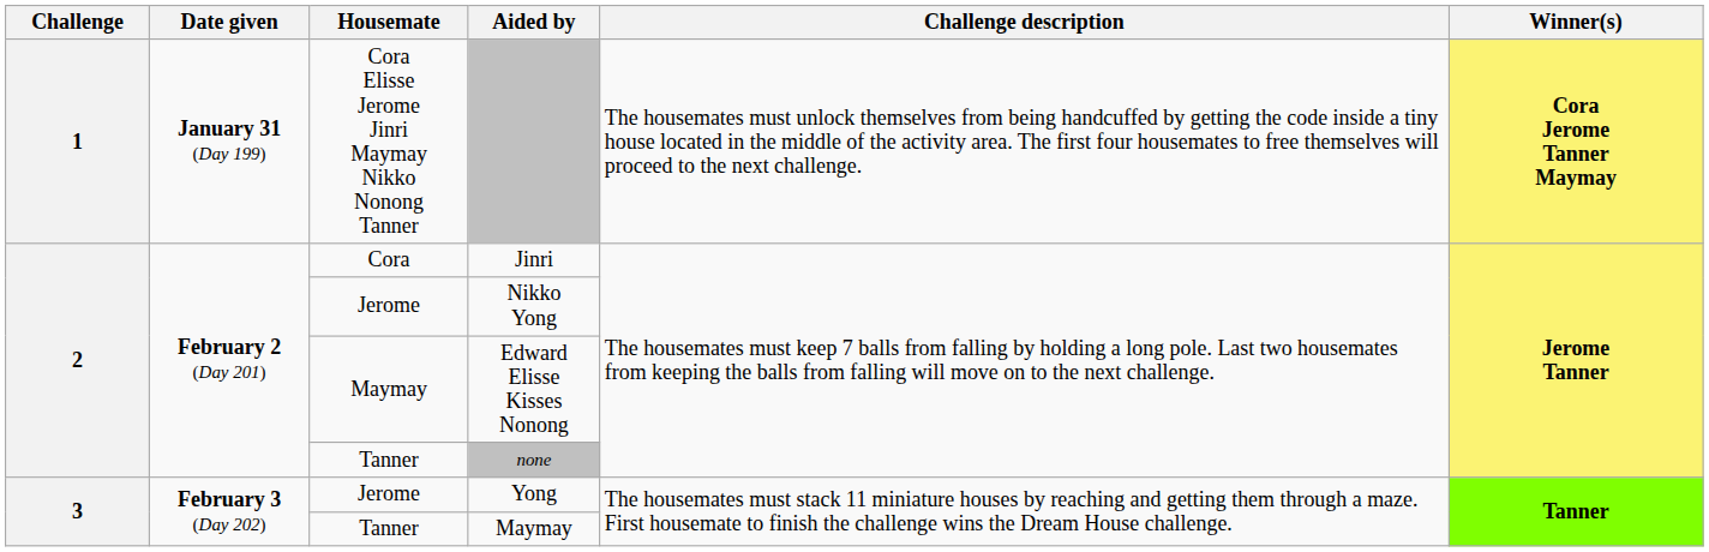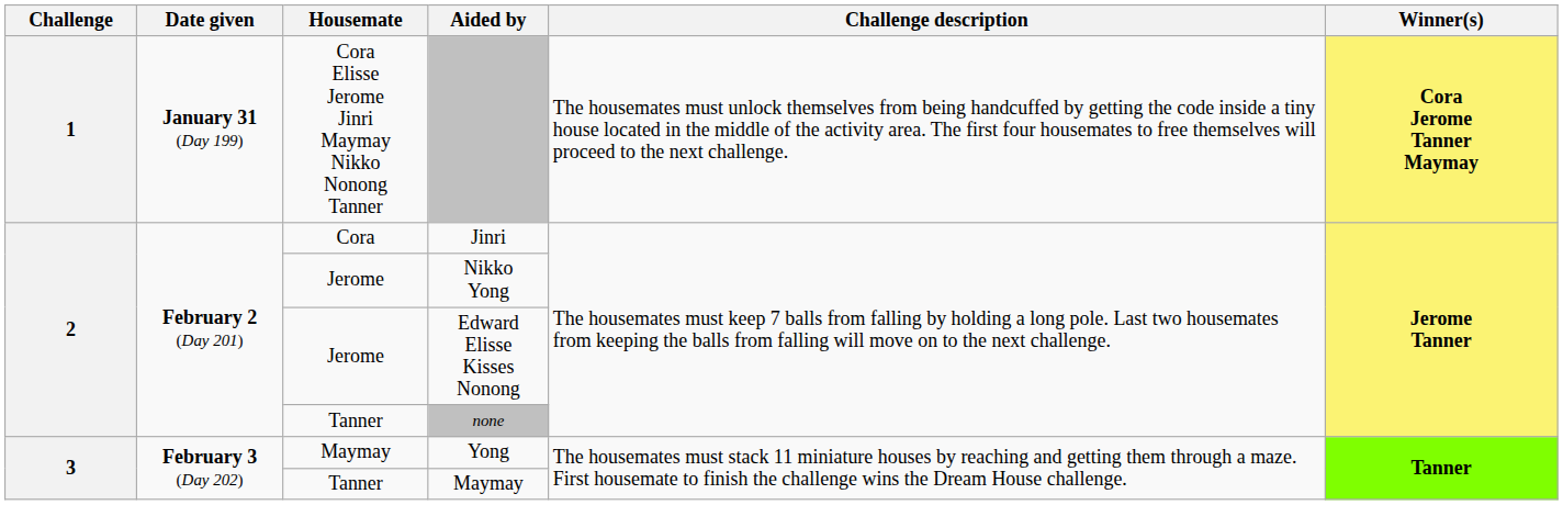Edward Elisse Kisses Nonong | Housemate: Maymay -> Jerome
Yong | Housemate: Jerome -> Maymay
